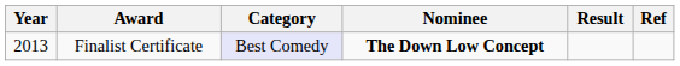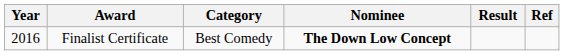Finalist Certificate | Year: 2013 -> 2016
Finalist Certificate | Category: lavender background -> no background
